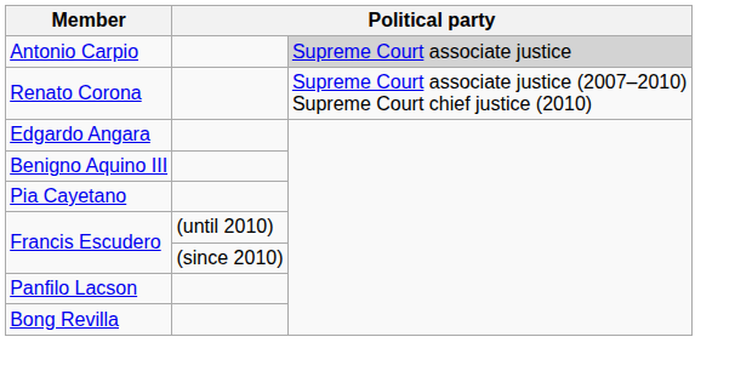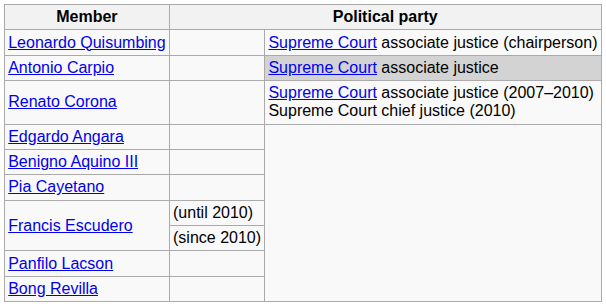+ row: Leonardo Quisumbing | Supreme Court associate justice (chairperson)
